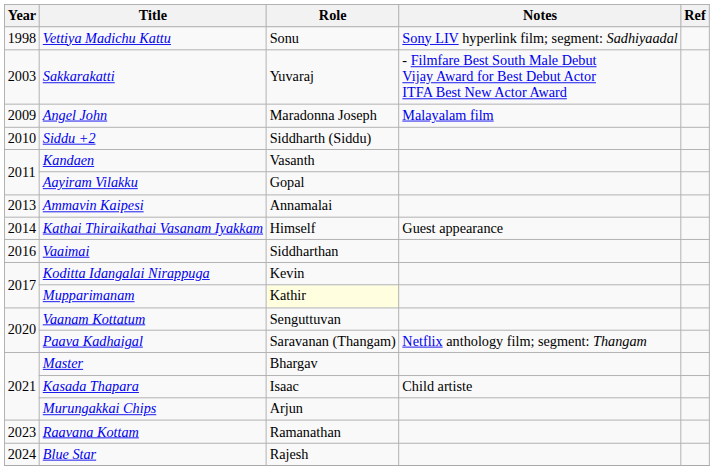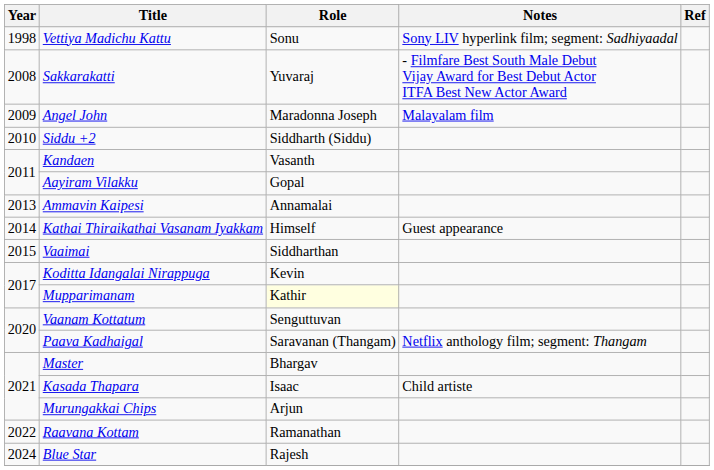Sakkarakatti | Year: 2003 -> 2008
Vaaimai | Year: 2016 -> 2015
Raavana Kottam | Year: 2023 -> 2022
